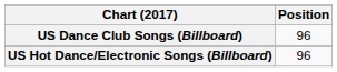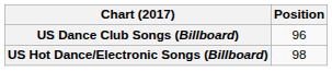US Hot Dance/Electronic Songs (Billboard) | Position: 96 -> 98
